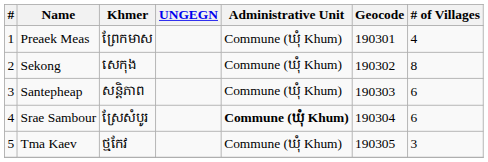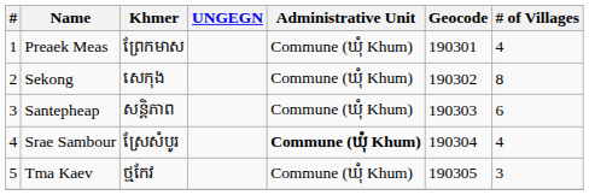Srae Sambour | # of Villages: 6 -> 4
